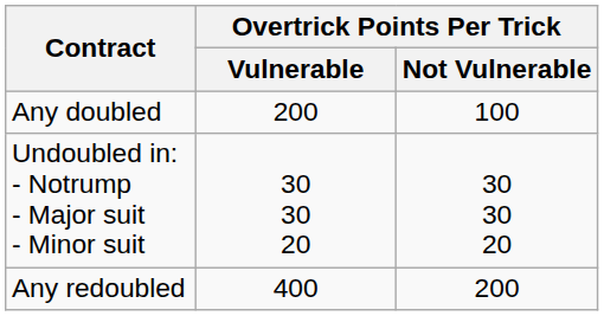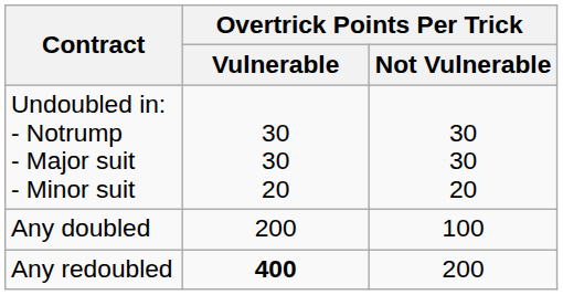rows swapped: Undoubled in: - Notrump - Major suit - Minor suit <-> Any doubled
Any redoubled | Overtrick Points Per Trick / Vulnerable: normal -> bold
